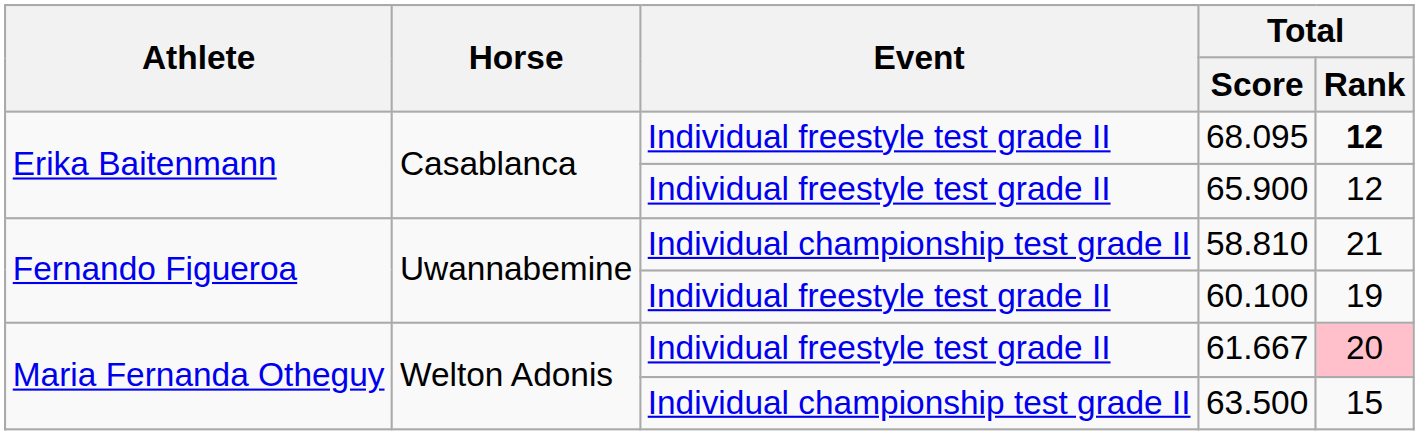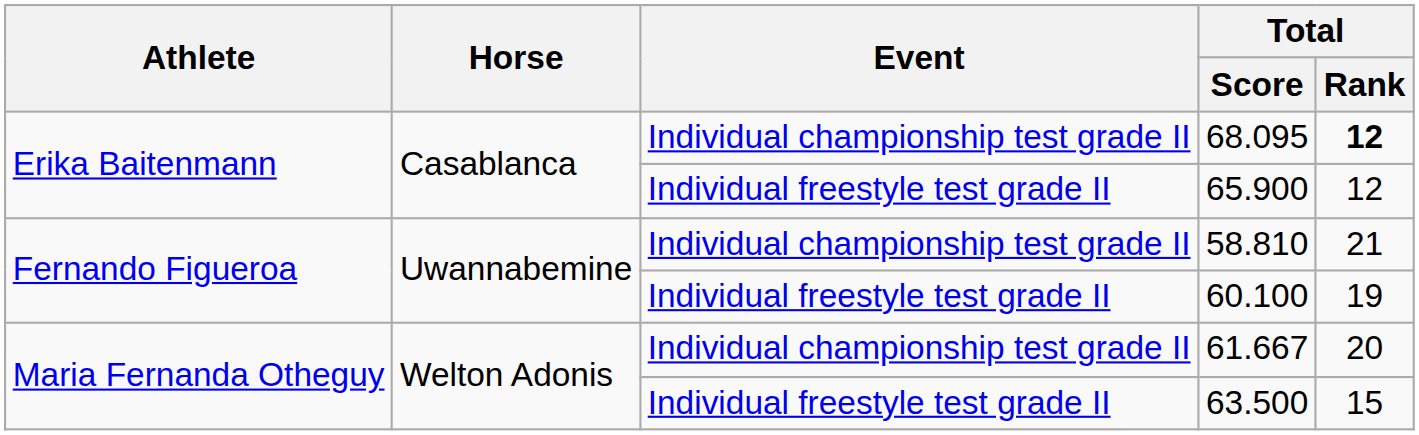68.095 | Event: Individual freestyle test grade II -> Individual championship test grade II
61.667 | Event: Individual freestyle test grade II -> Individual championship test grade II
61.667 | Total / Rank: pink background -> no background
63.500 | Event: Individual championship test grade II -> Individual freestyle test grade II
